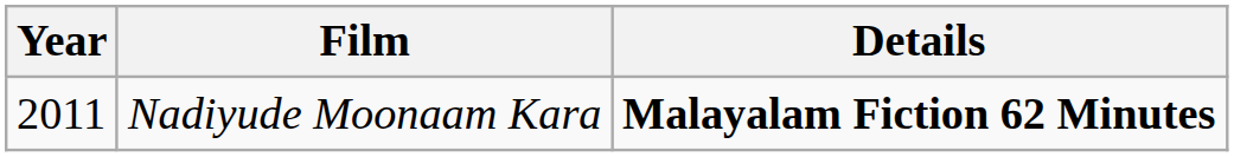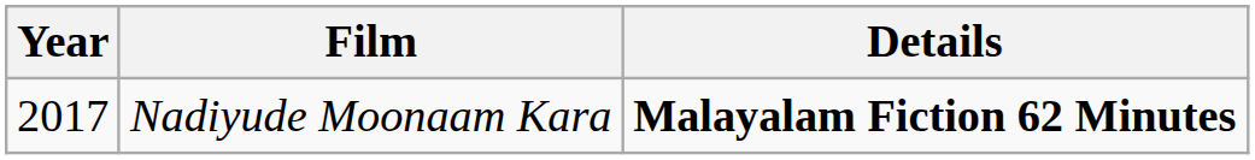Nadiyude Moonaam Kara | Year: 2011 -> 2017
